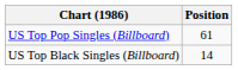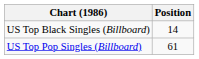rows swapped: US Top Pop Singles (Billboard) <-> US Top Black Singles (Billboard)
